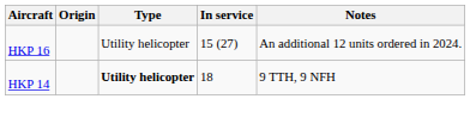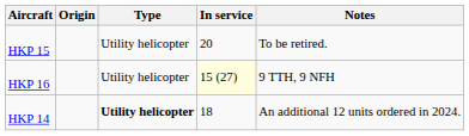+ row: HKP 15 | Utility helicopter | 20 | To be retired.
HKP 16 | In service: no background -> lightyellow background
HKP 16 | Notes: An additional 12 units ordered in 2024. -> 9 TTH, 9 NFH
HKP 14 | Notes: 9 TTH, 9 NFH -> An additional 12 units ordered in 2024.
